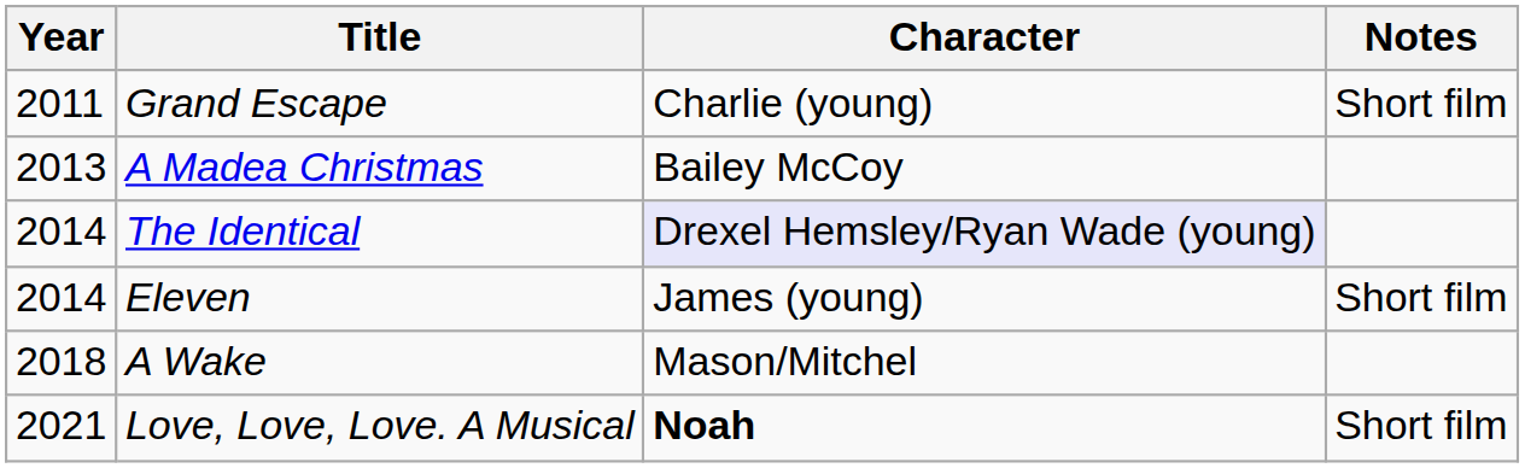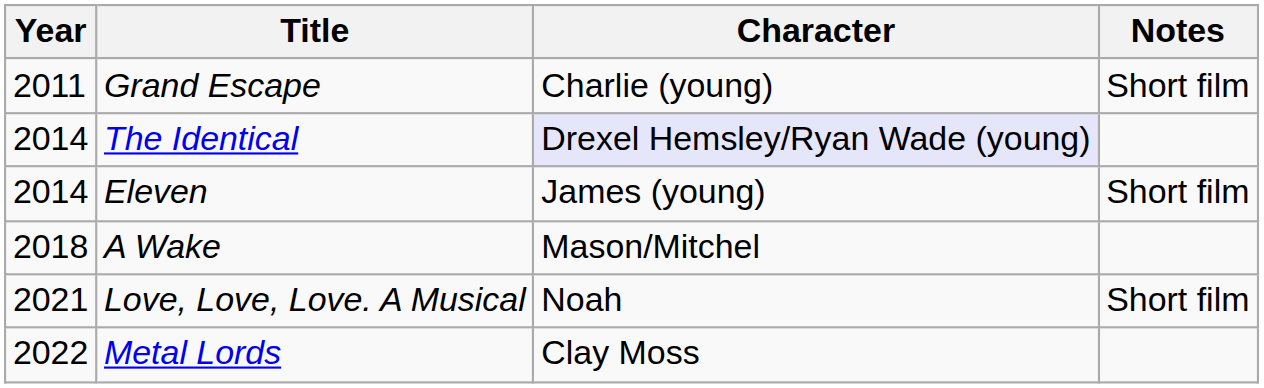- row: 2013 | A Madea Christmas | Bailey McCoy
Love, Love, Love. A Musical | Character: bold -> normal
+ row: 2022 | Metal Lords | Clay Moss
